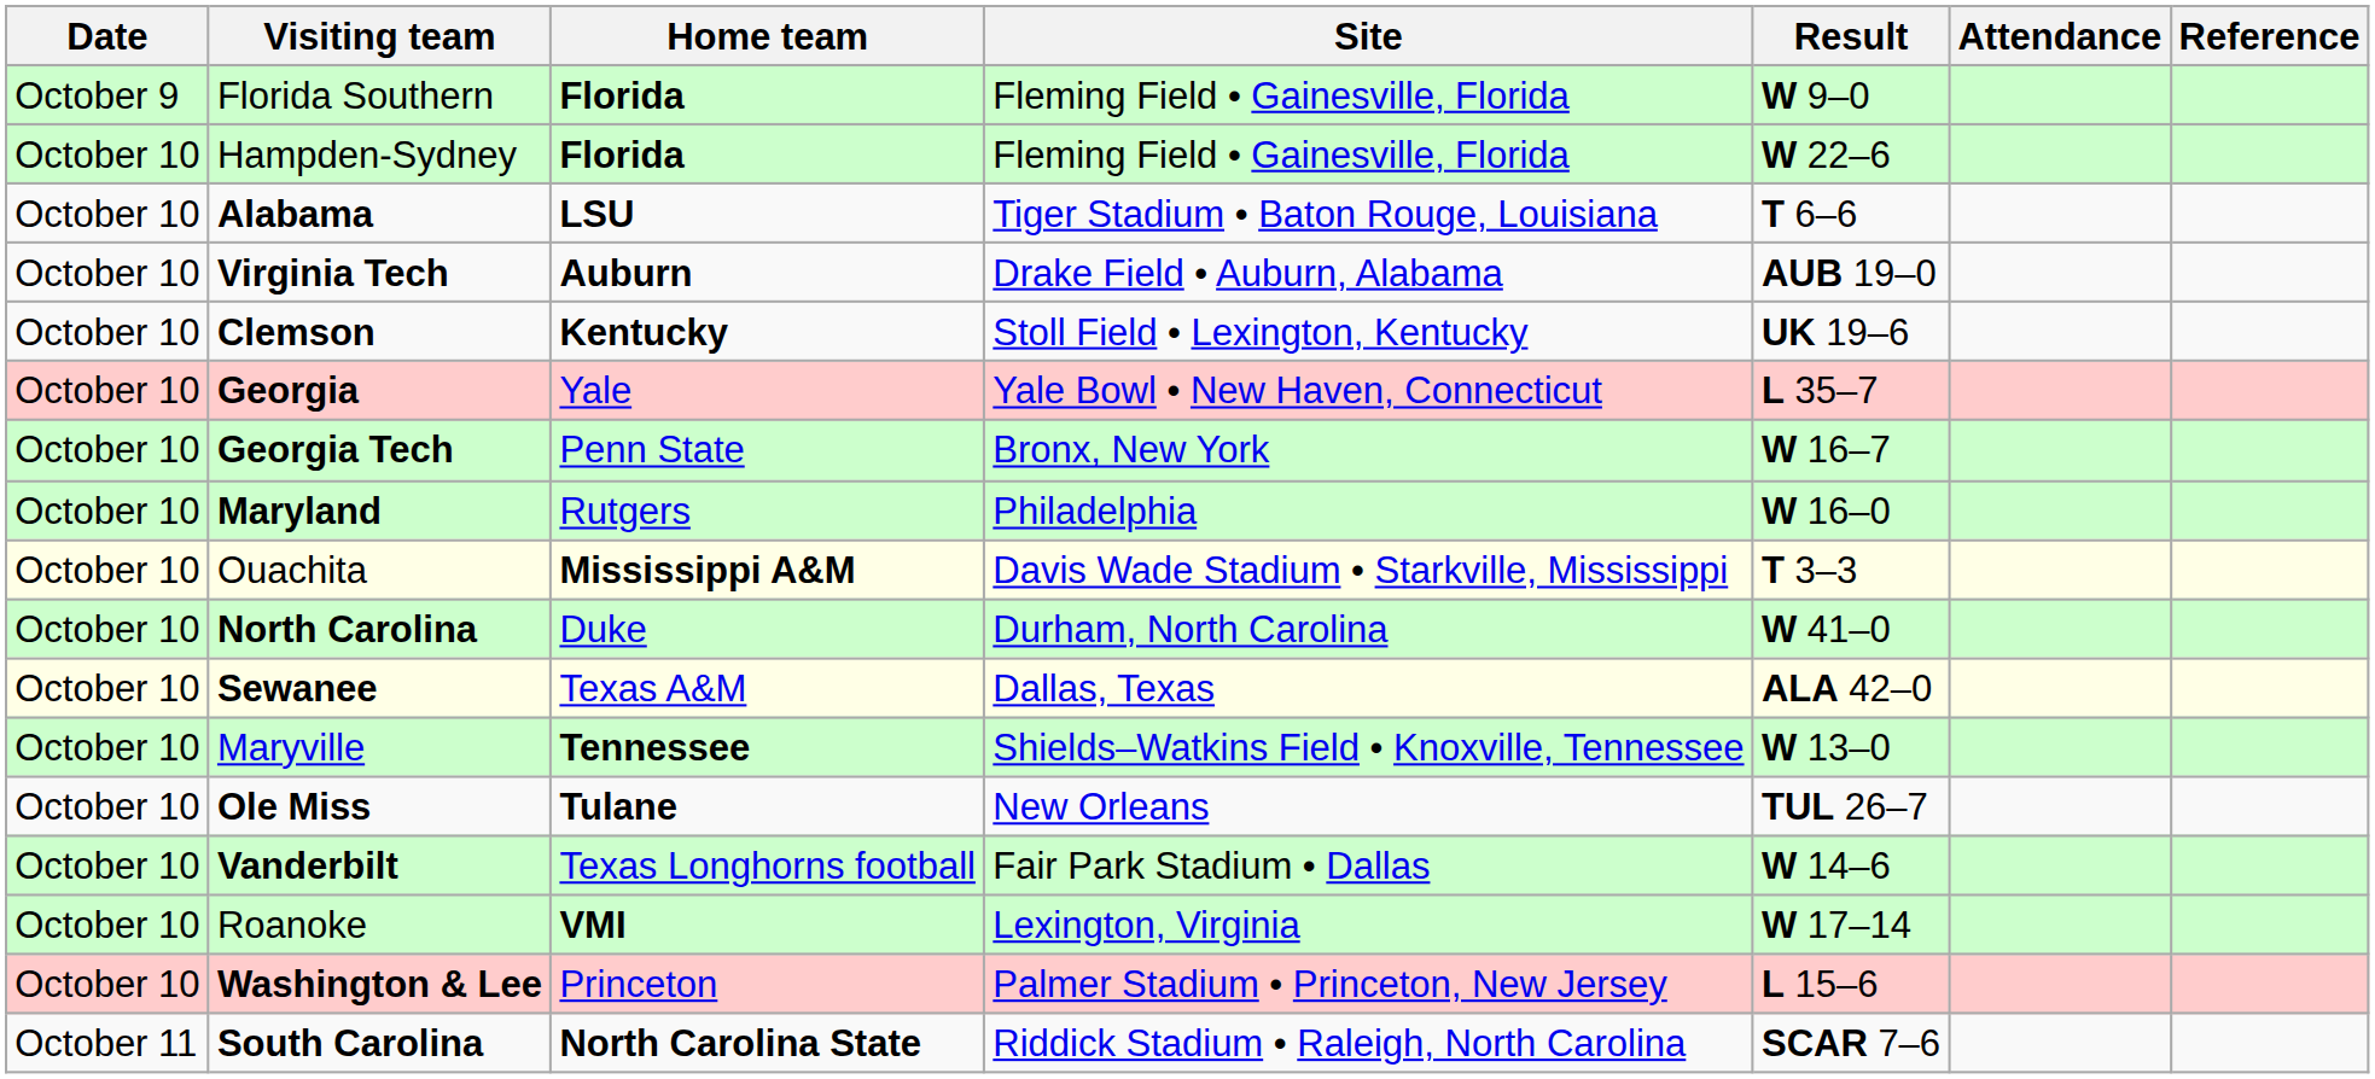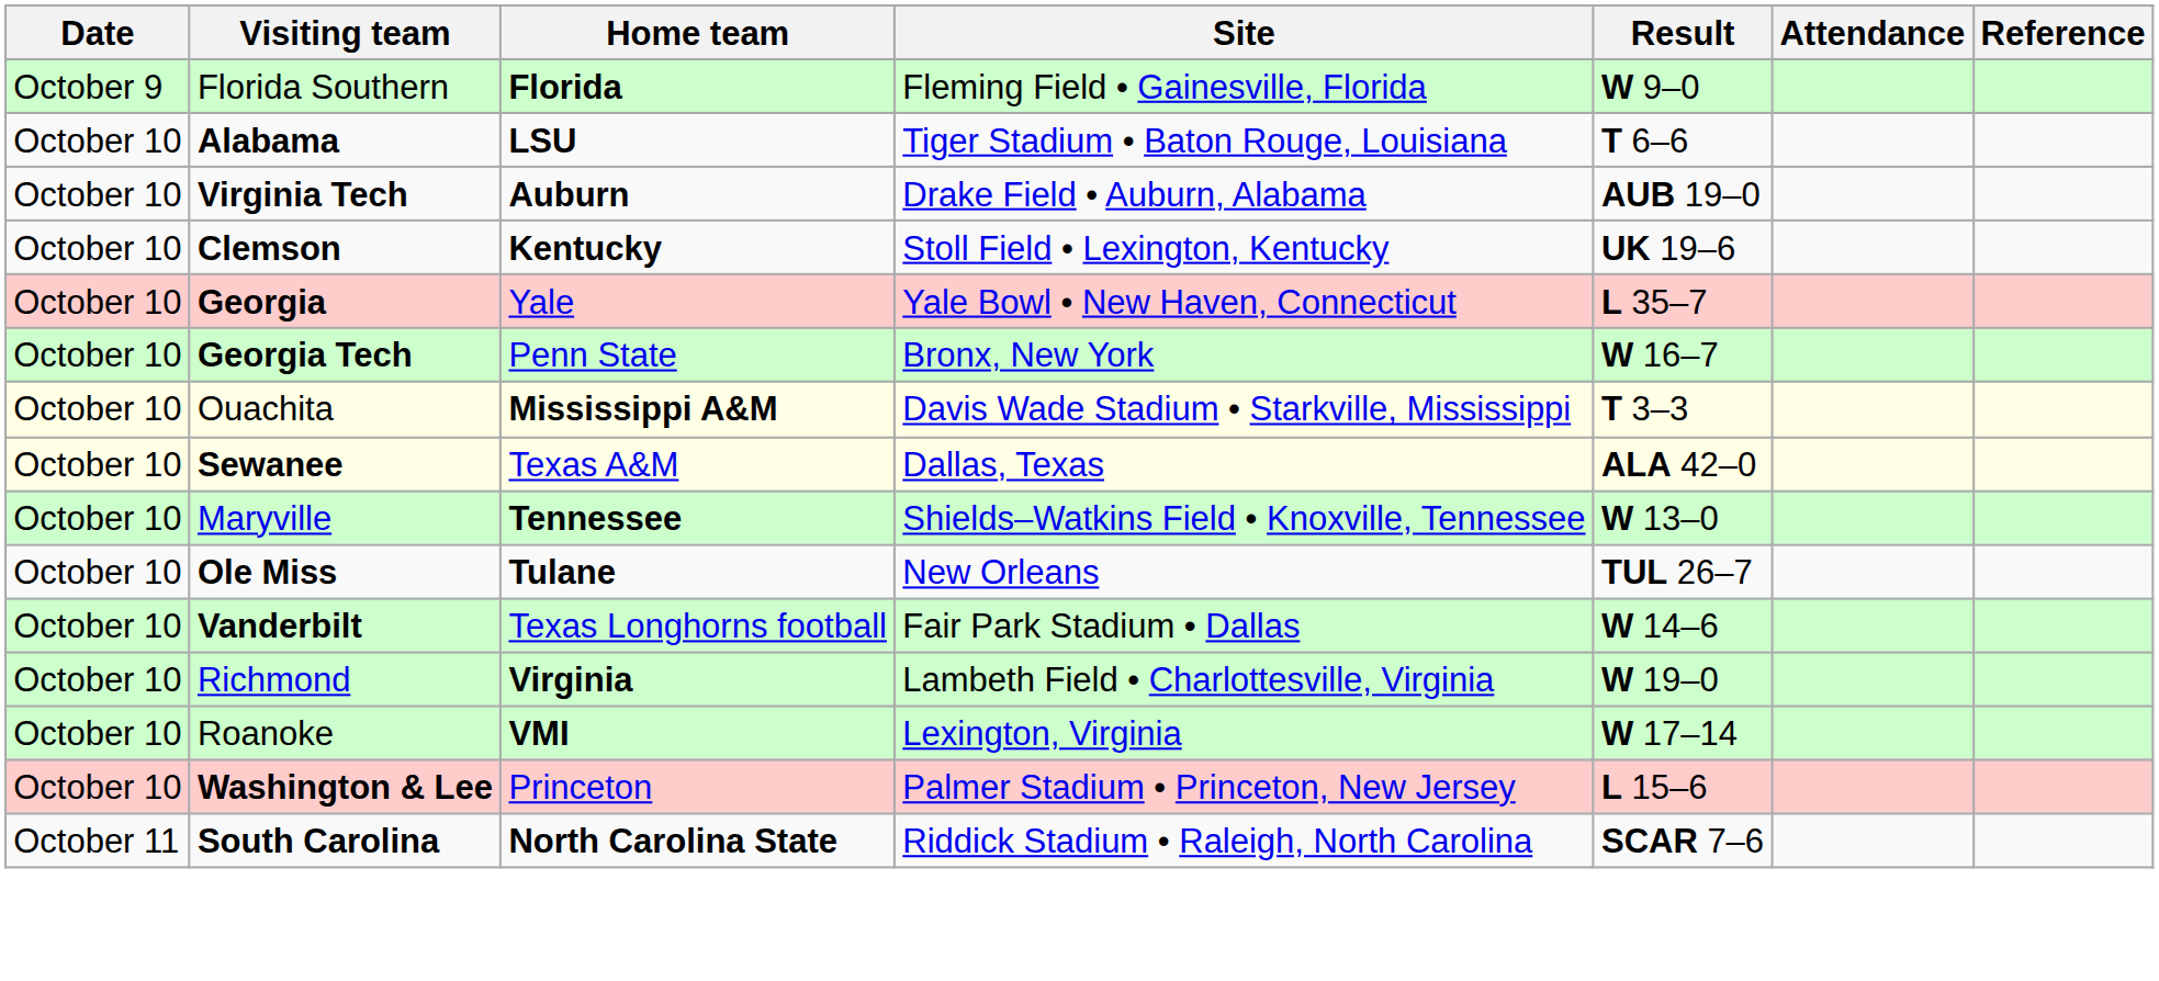- row: October 10 | Hampden-Sydney | Florida | Fleming Field • Gainesville, Florida | W 22–6
- row: October 10 | Maryland | Rutgers | Philadelphia | W 16–0
- row: October 10 | North Carolina | Duke | Durham, North Carolina | W 41–0
+ row: October 10 | Richmond | Virginia | Lambeth Field • Charlottesville, Virginia | W 19–0
